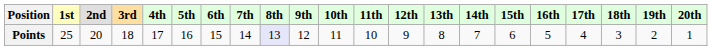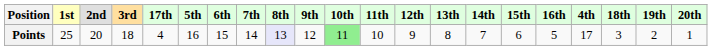columns swapped: 4th <-> 17th
Points | 10th: no background -> lightgreen background
